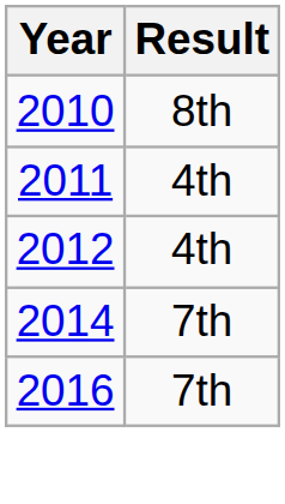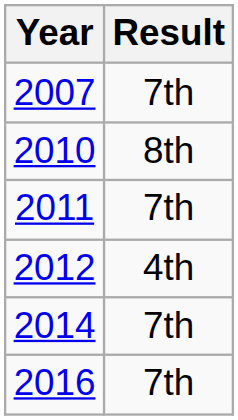+ row: 2007 | 7th
2011 | Result: 4th -> 7th
